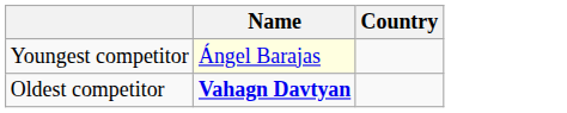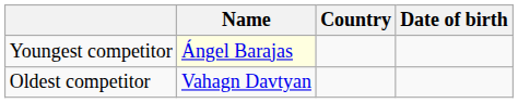+ column: Date of birth
Oldest competitor | Name: bold -> normal
